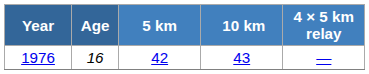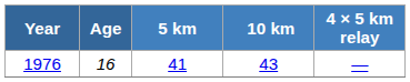1976 | 5 km: 42 -> 41
